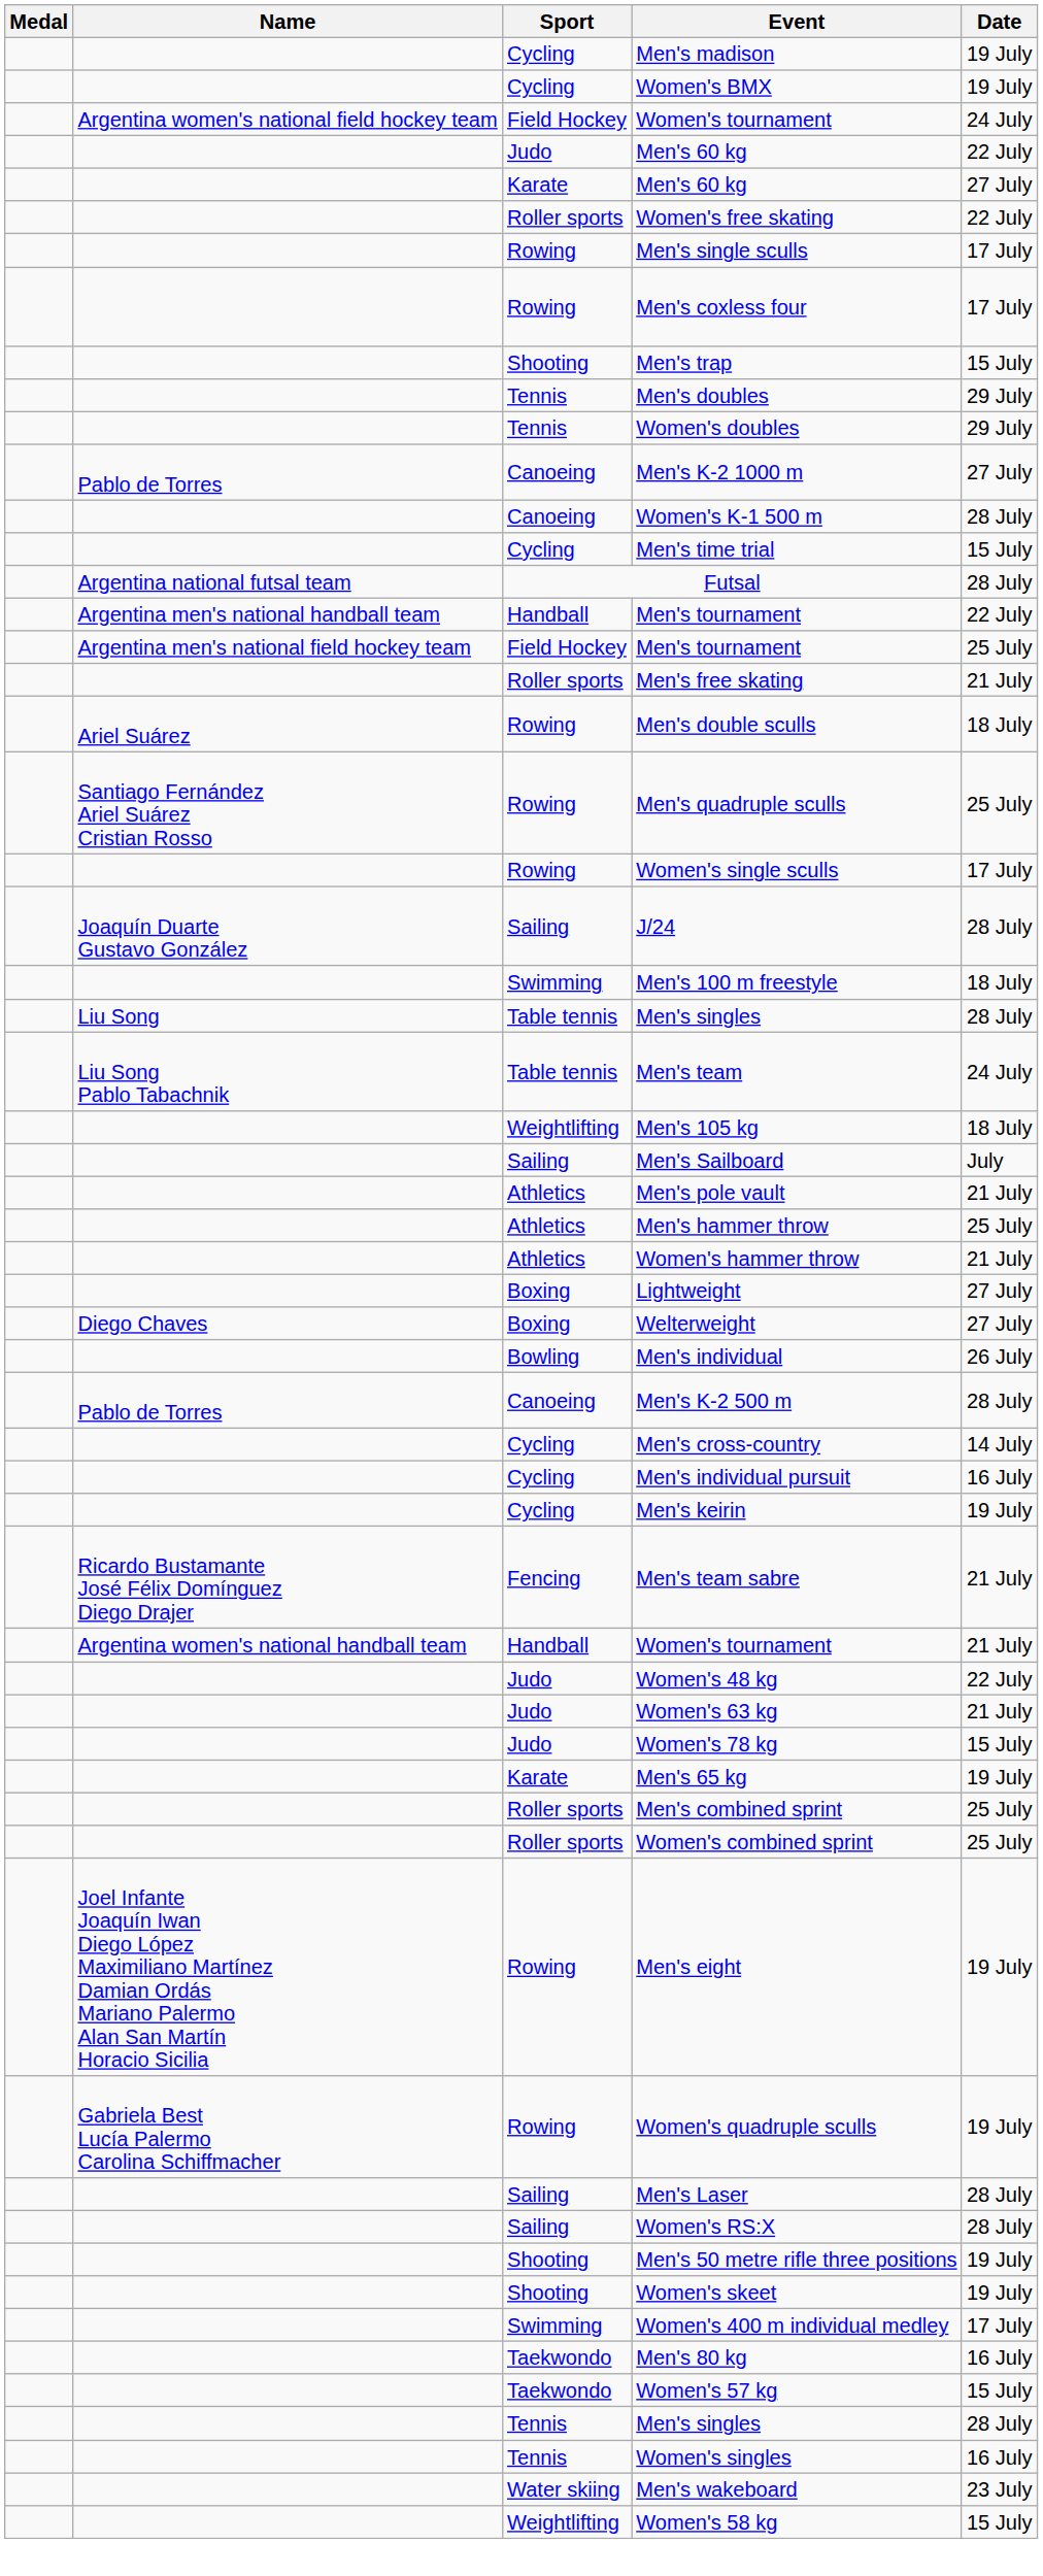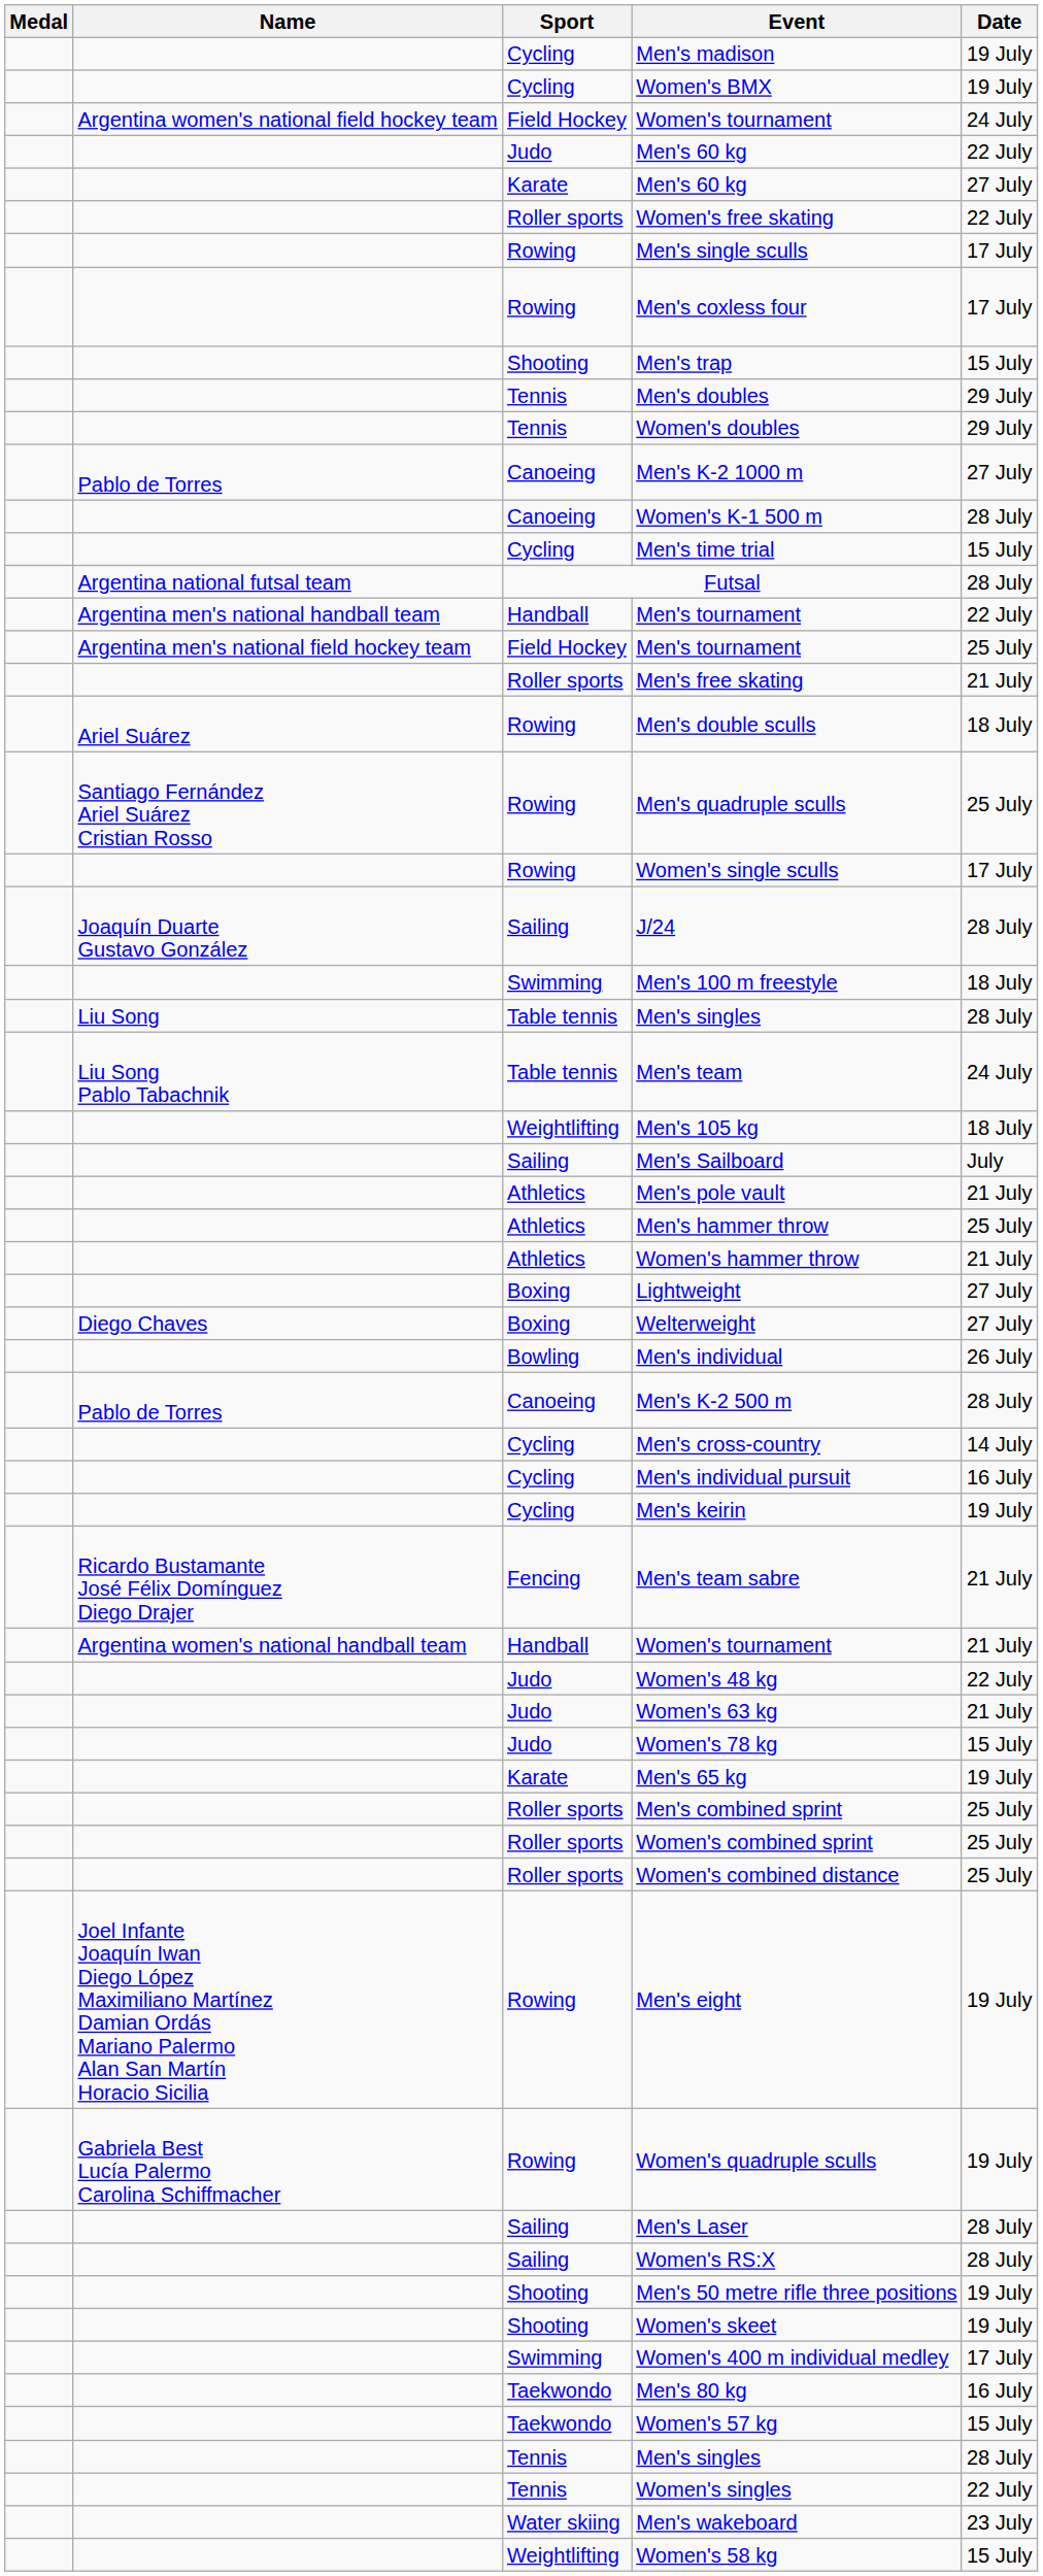+ row: Roller sports | Women's combined distance | 25 July
Women's singles | Date: 16 July -> 22 July
